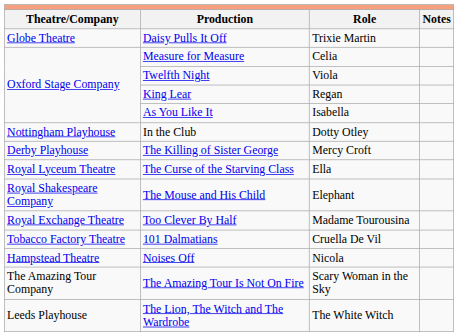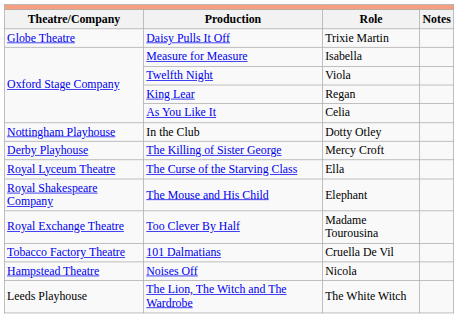Measure for Measure | Role: Celia -> Isabella
As You Like It | Role: Isabella -> Celia
- row: The Amazing Tour Company | The Amazing Tour Is Not On Fire | Scary Woman in the Sky
